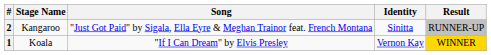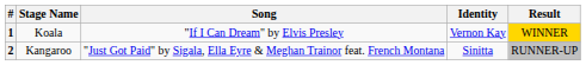rows swapped: 1 <-> 2
